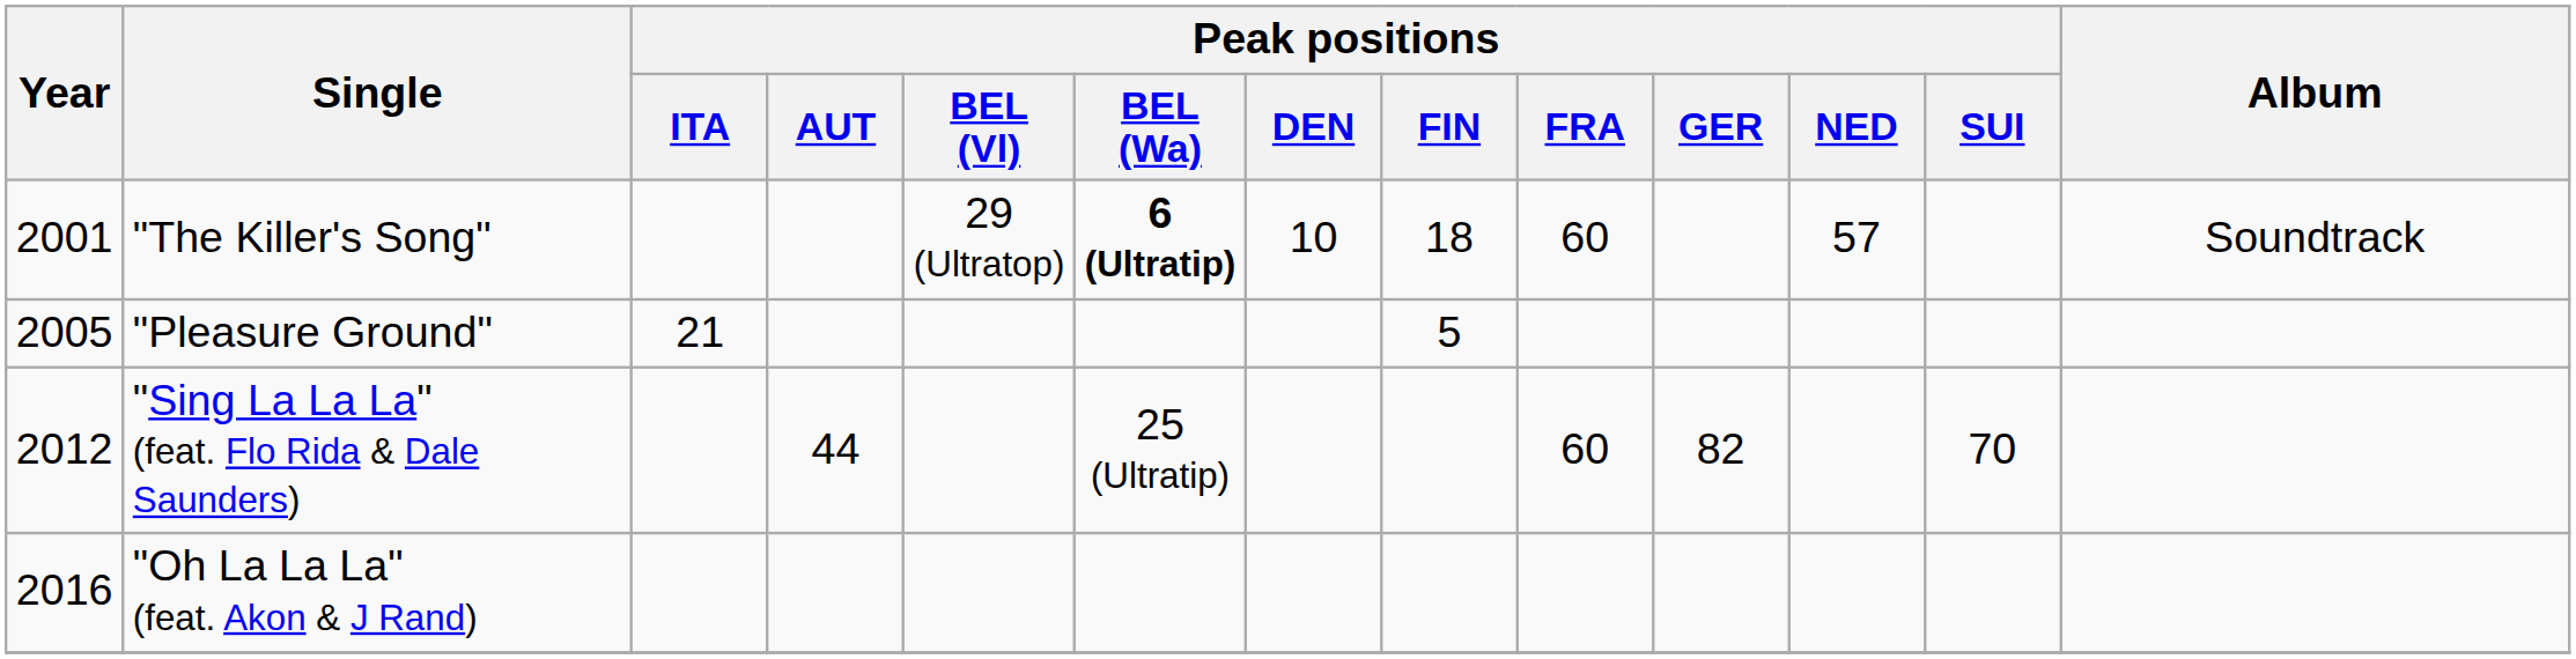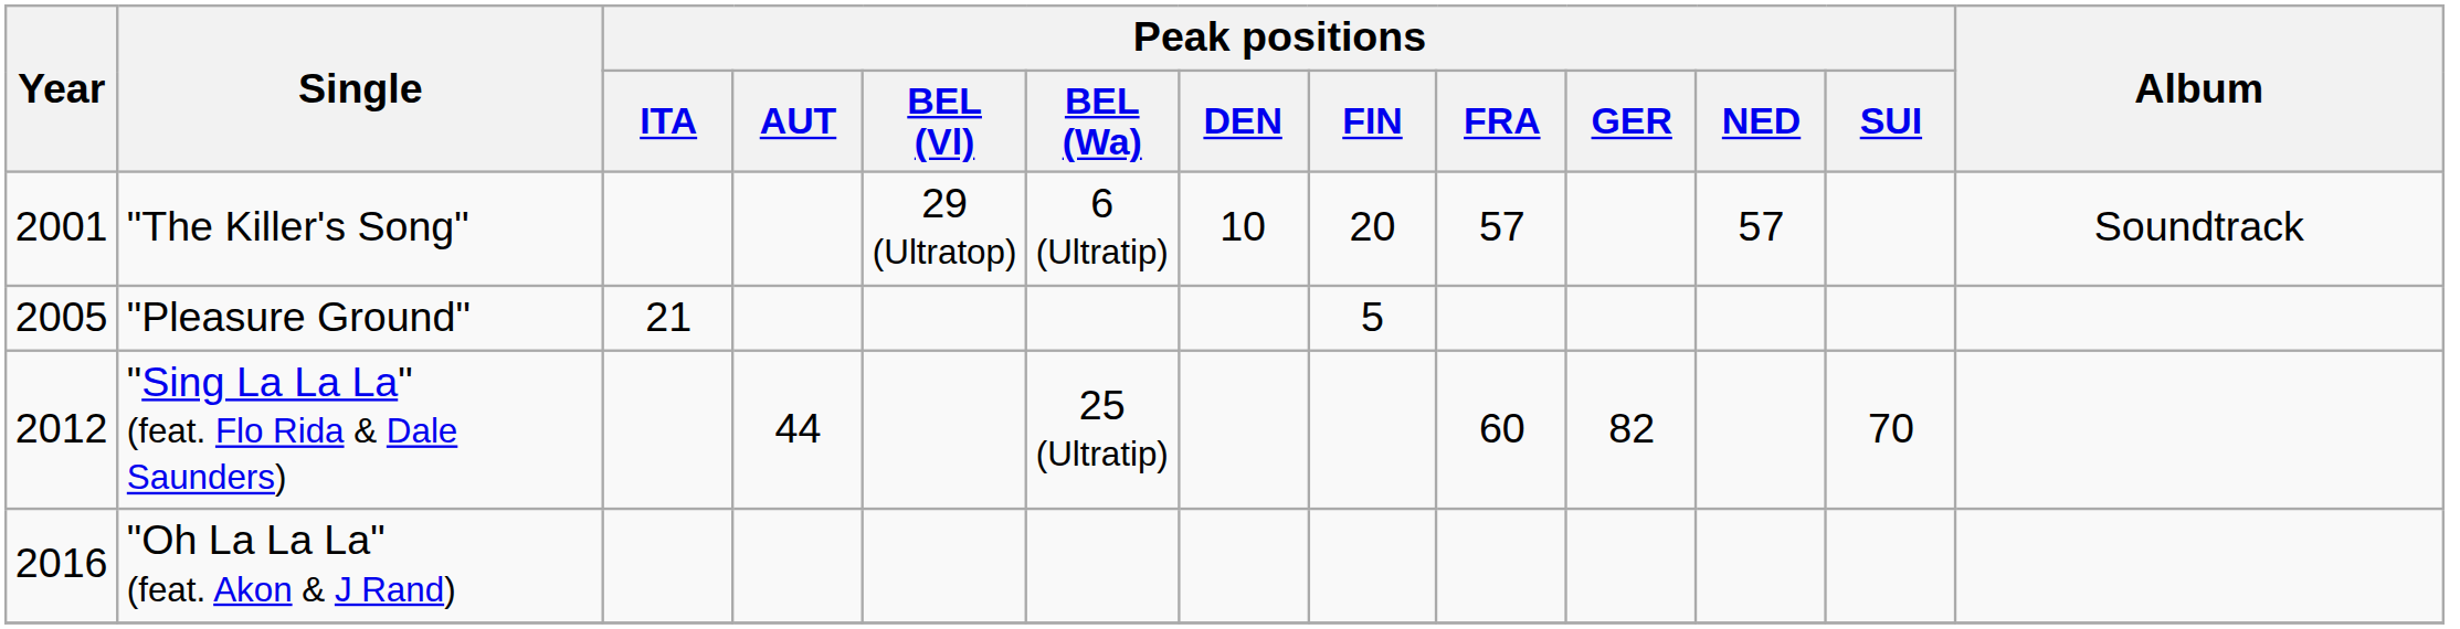"The Killer's Song" | Peak positions / BEL (Wa): bold -> normal
"The Killer's Song" | Peak positions / FIN: 18 -> 20
"The Killer's Song" | Peak positions / FRA: 60 -> 57
